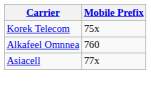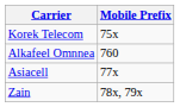+ row: Zain | 78x, 79x
